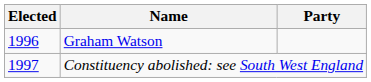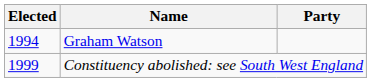Graham Watson | Elected: 1996 -> 1994
Constituency abolished: see South West England | Elected: 1997 -> 1999
